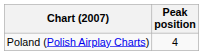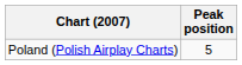Poland (Polish Airplay Charts) | Peak position: 4 -> 5
